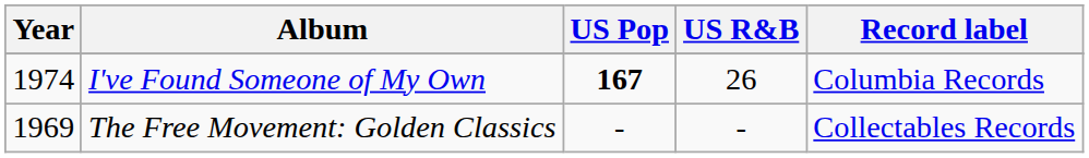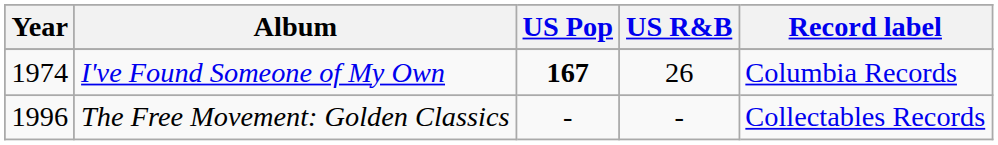The Free Movement: Golden Classics | Year: 1969 -> 1996
